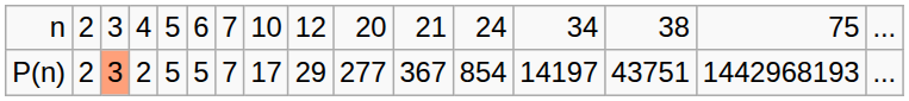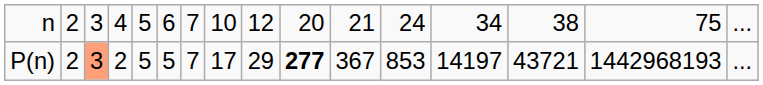P(n) | column 10: normal -> bold
P(n) | column 12: 854 -> 853
P(n) | column 14: 43751 -> 43721
